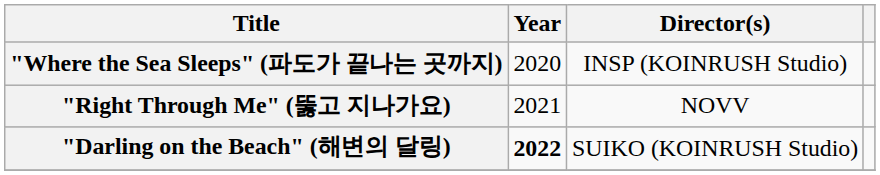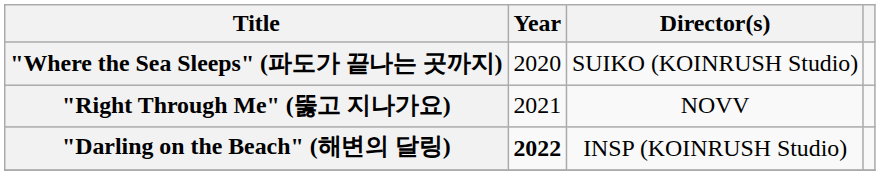"Where the Sea Sleeps" (파도가 끝나는 곳까지) | Director(s): INSP (KOINRUSH Studio) -> SUIKO (KOINRUSH Studio)
"Darling on the Beach" (해변의 달링) | Director(s): SUIKO (KOINRUSH Studio) -> INSP (KOINRUSH Studio)
